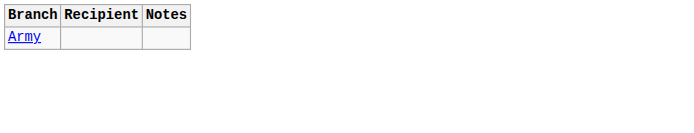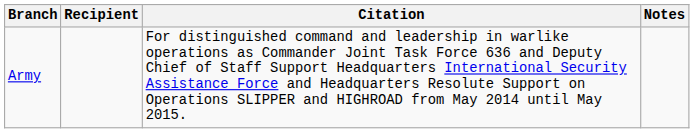+ column: Citation | For distinguished command and leadership in warlike operations as Commander Joint Task Force 636 and Deputy Chief of Staff Support Headquarters International Security Assistance Force and Headquarters Resolute Support on Operations SLIPPER and HIGHROAD from May 2014 until May 2015.
